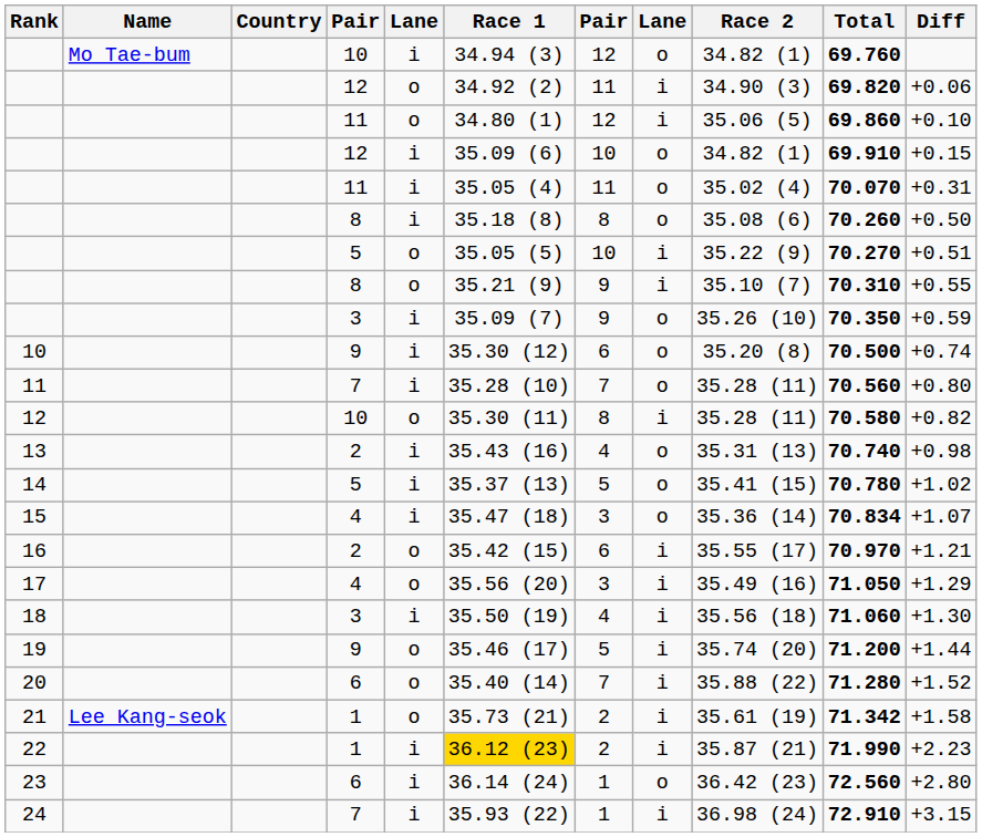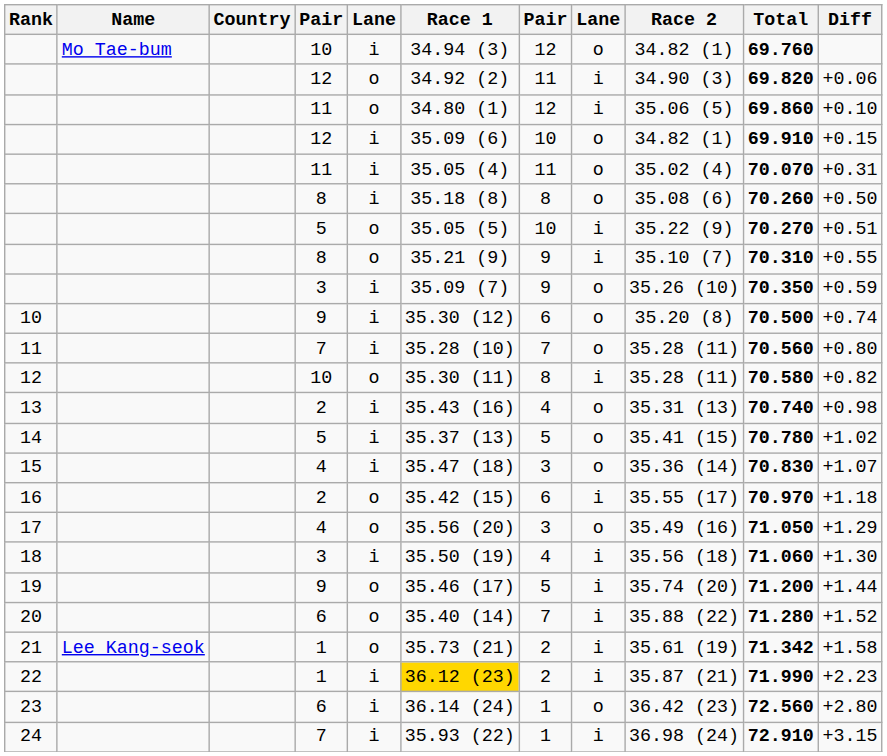15 | Total: 70.834 -> 70.830
16 | Diff: +1.21 -> +1.18
17 | column 8: i -> o
